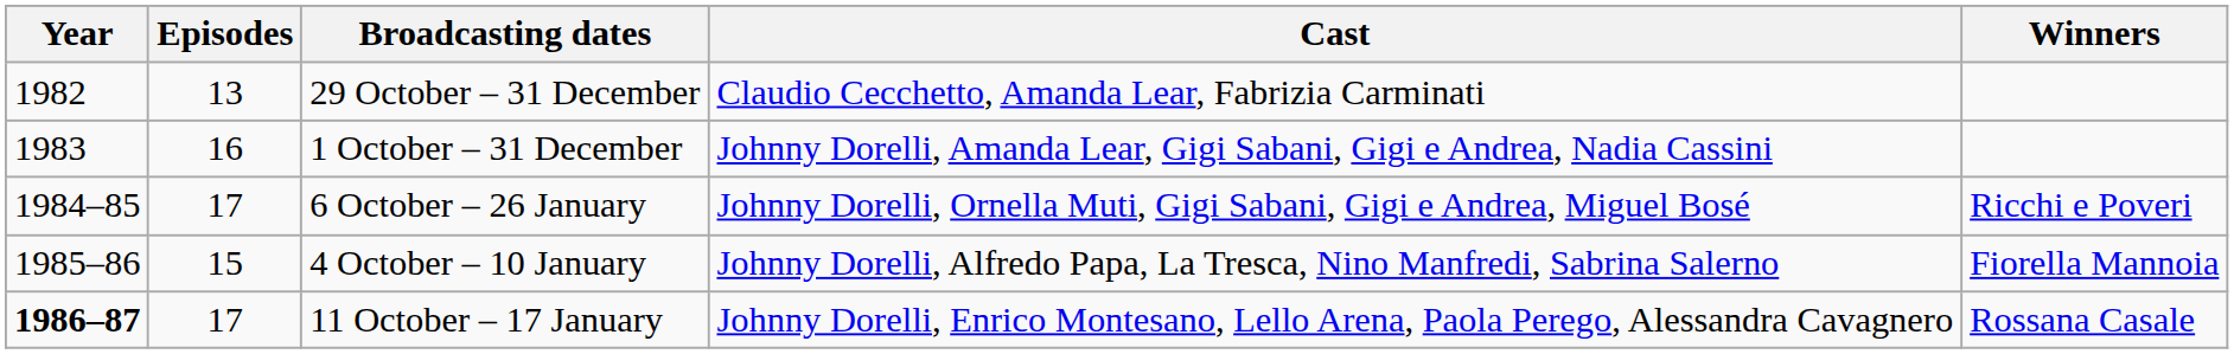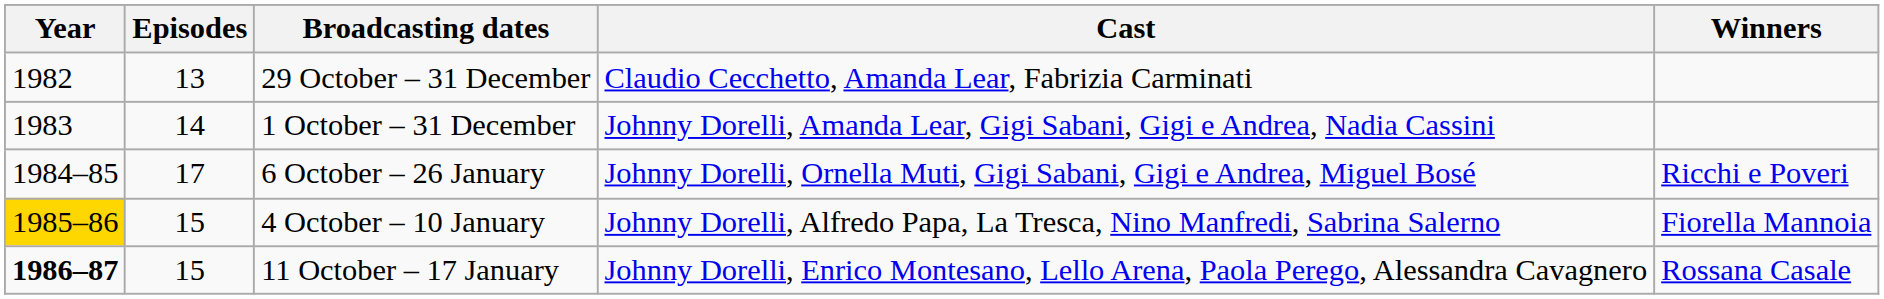1 October – 31 December | Episodes: 16 -> 14
4 October – 10 January | Year: no background -> gold background
11 October – 17 January | Episodes: 17 -> 15
